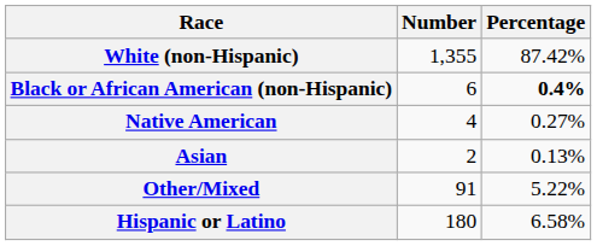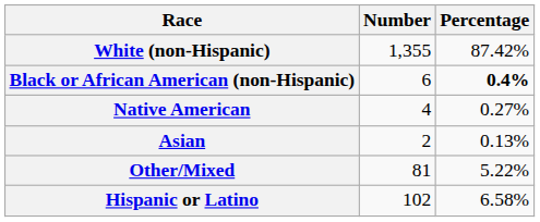Other/Mixed | Number: 91 -> 81
Hispanic or Latino | Number: 180 -> 102
